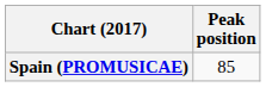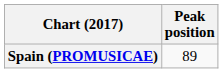Spain (PROMUSICAE) | Peak position: 85 -> 89
